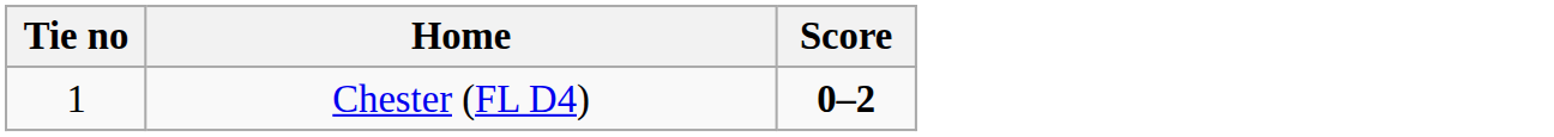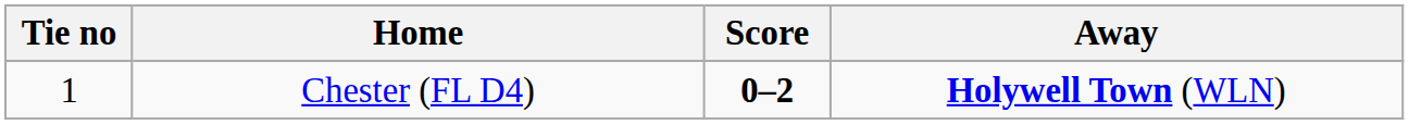+ column: Away | Holywell Town (WLN)
